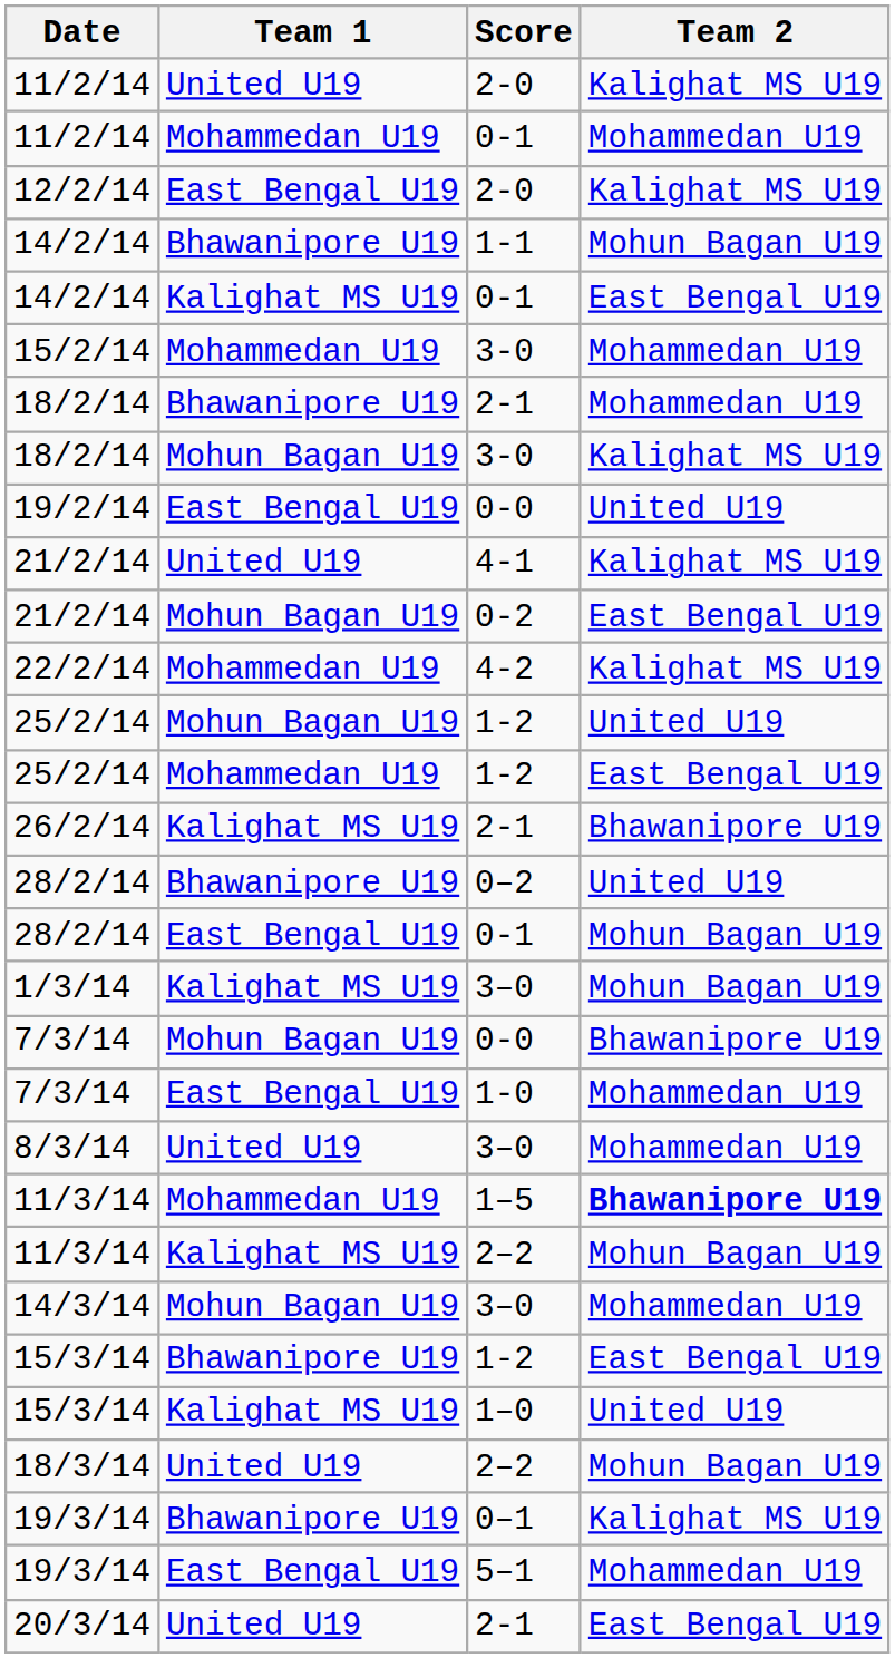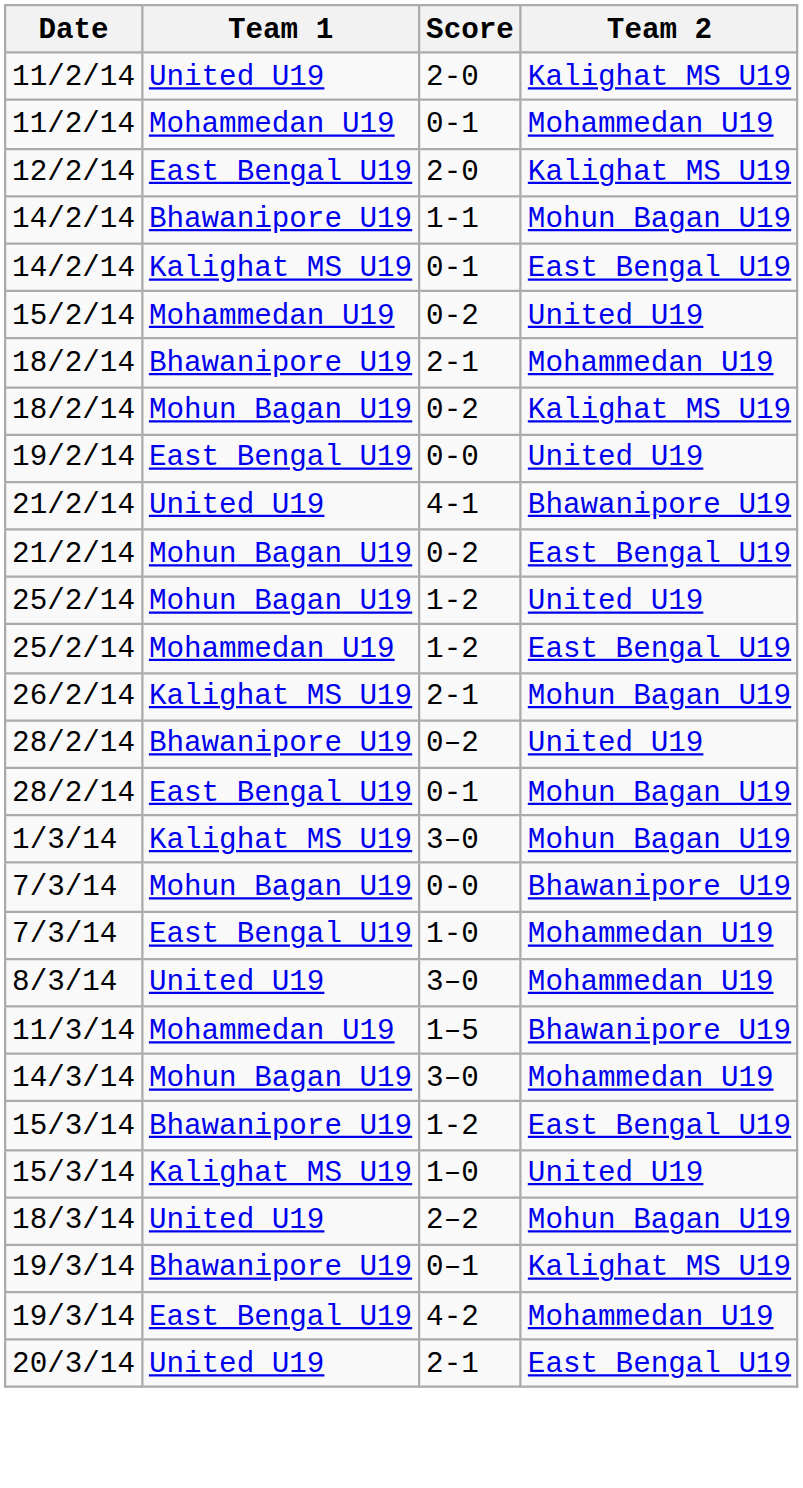15/2/14 | Score: 3-0 -> 0-2
15/2/14 | Team 2: Mohammedan U19 -> United U19
18/2/14 / Mohun Bagan U19 | Score: 3-0 -> 0-2
21/2/14 / United U19 | Team 2: Kalighat MS U19 -> Bhawanipore U19
- row: 22/2/14 | Mohammedan U19 | 4-2 | Kalighat MS U19
26/2/14 | Team 2: Bhawanipore U19 -> Mohun Bagan U19
11/3/14 / Mohammedan U19 | Team 2: bold -> normal
- row: 11/3/14 | Kalighat MS U19 | 2–2 | Mohun Bagan U19
19/3/14 / East Bengal U19 | Score: 5–1 -> 4-2
